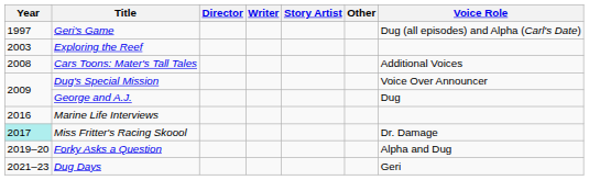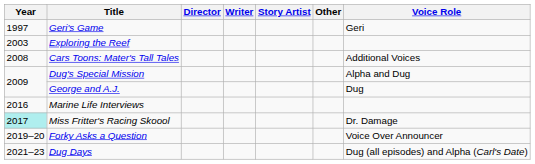Geri's Game | Voice Role: Dug (all episodes) and Alpha (Carl's Date) -> Geri
Dug's Special Mission | Voice Role: Voice Over Announcer -> Alpha and Dug
Forky Asks a Question | Voice Role: Alpha and Dug -> Voice Over Announcer
Dug Days | Voice Role: Geri -> Dug (all episodes) and Alpha (Carl's Date)
